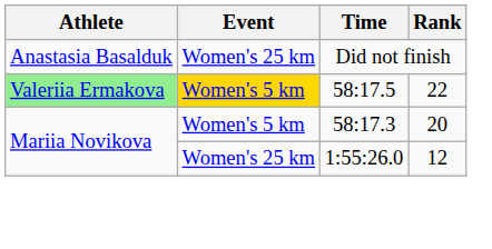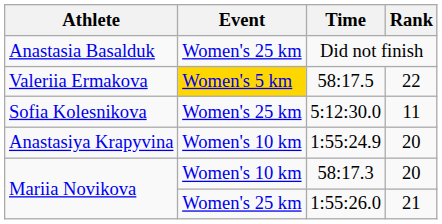58:17.5 | Athlete: lightgreen background -> no background
+ row: Sofia Kolesnikova | Women's 25 km | 5:12:30.0 | 11
+ row: Anastasiya Krapyvina | Women's 10 km | 1:55:24.9 | 20
58:17.3 | Event: Women's 5 km -> Women's 10 km
1:55:26.0 | Rank: 12 -> 21
